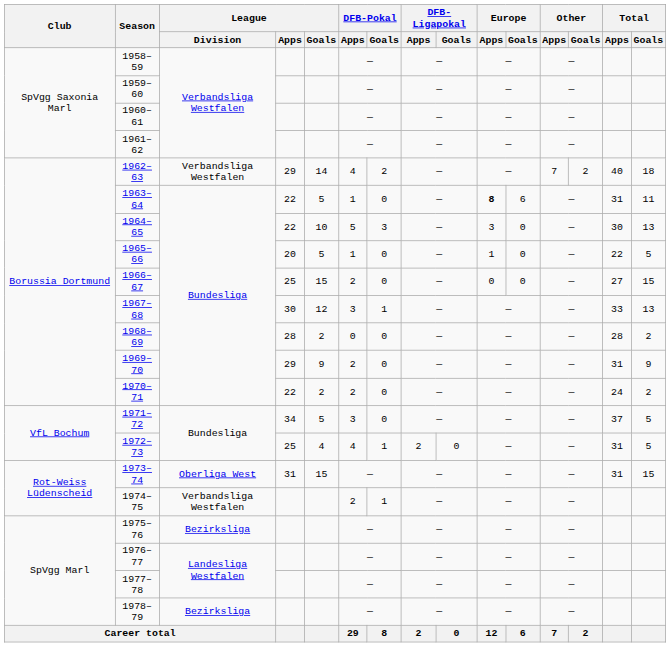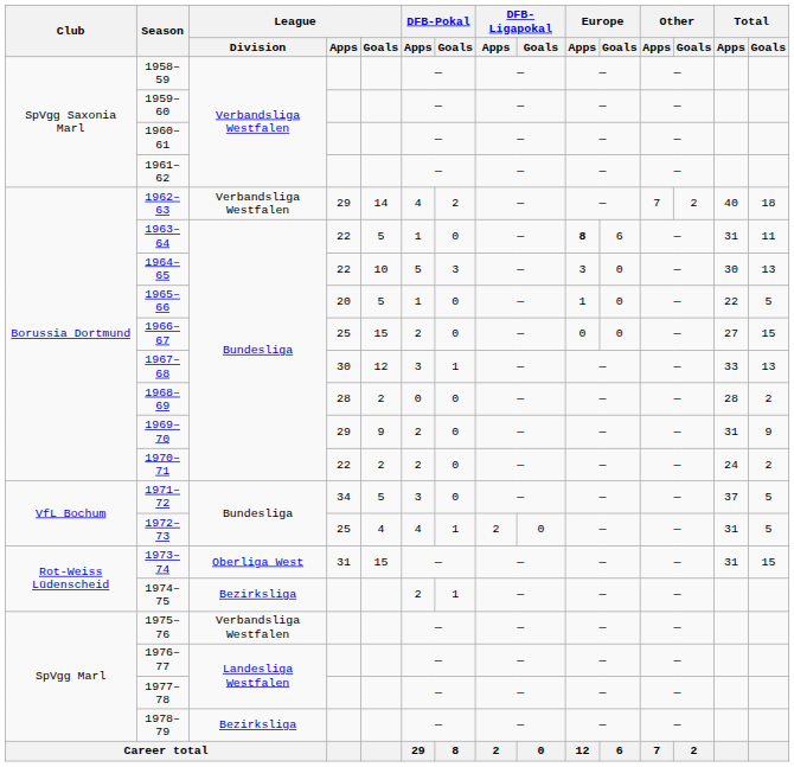1974–75 | League / Division: Verbandsliga Westfalen -> Bezirksliga
1975–76 | League / Division: Bezirksliga -> Verbandsliga Westfalen
